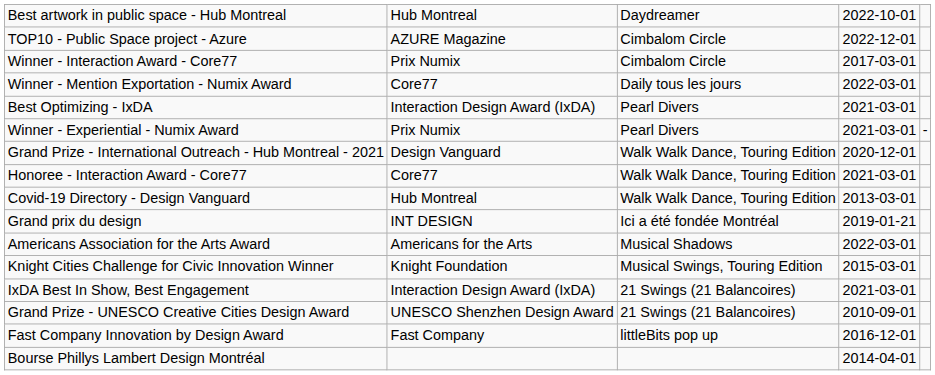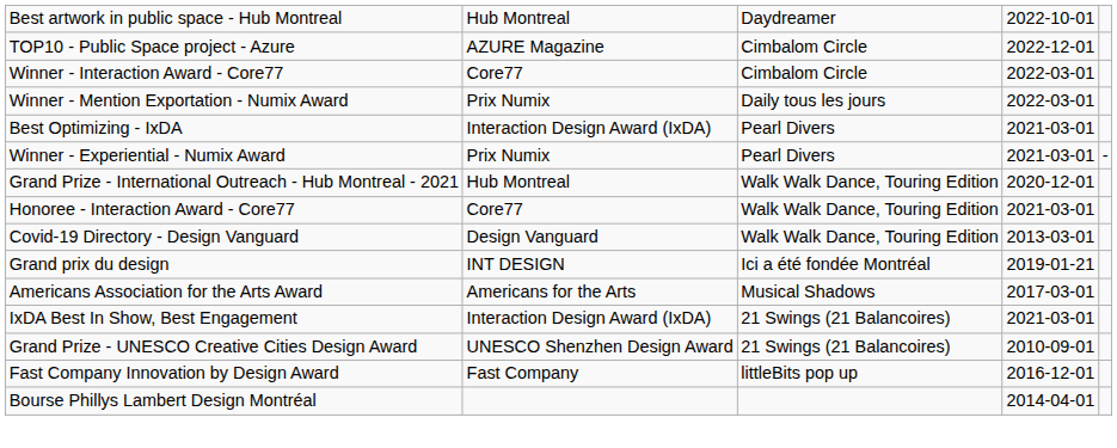Winner - Interaction Award - Core77 | column 2: Prix Numix -> Core77
Winner - Interaction Award - Core77 | column 4: 2017-03-01 -> 2022-03-01
Winner - Mention Exportation - Numix Award | column 2: Core77 -> Prix Numix
Grand Prize - International Outreach - Hub Montreal - 2021 | column 2: Design Vanguard -> Hub Montreal
Covid-19 Directory - Design Vanguard | column 2: Hub Montreal -> Design Vanguard
Americans Association for the Arts Award | column 4: 2022-03-01 -> 2017-03-01
- row: Knight Cities Challenge for Civic Innovation Winner | Knight Foundation | Musical Swings, Touring Edition | 2015-03-01
